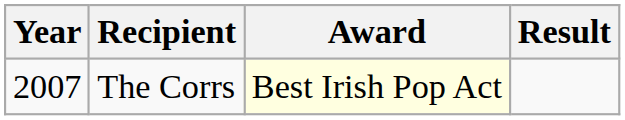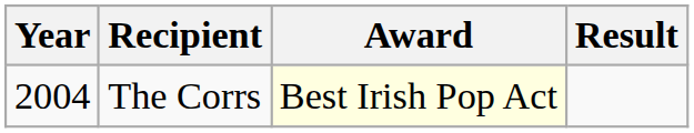The Corrs | Year: 2007 -> 2004
